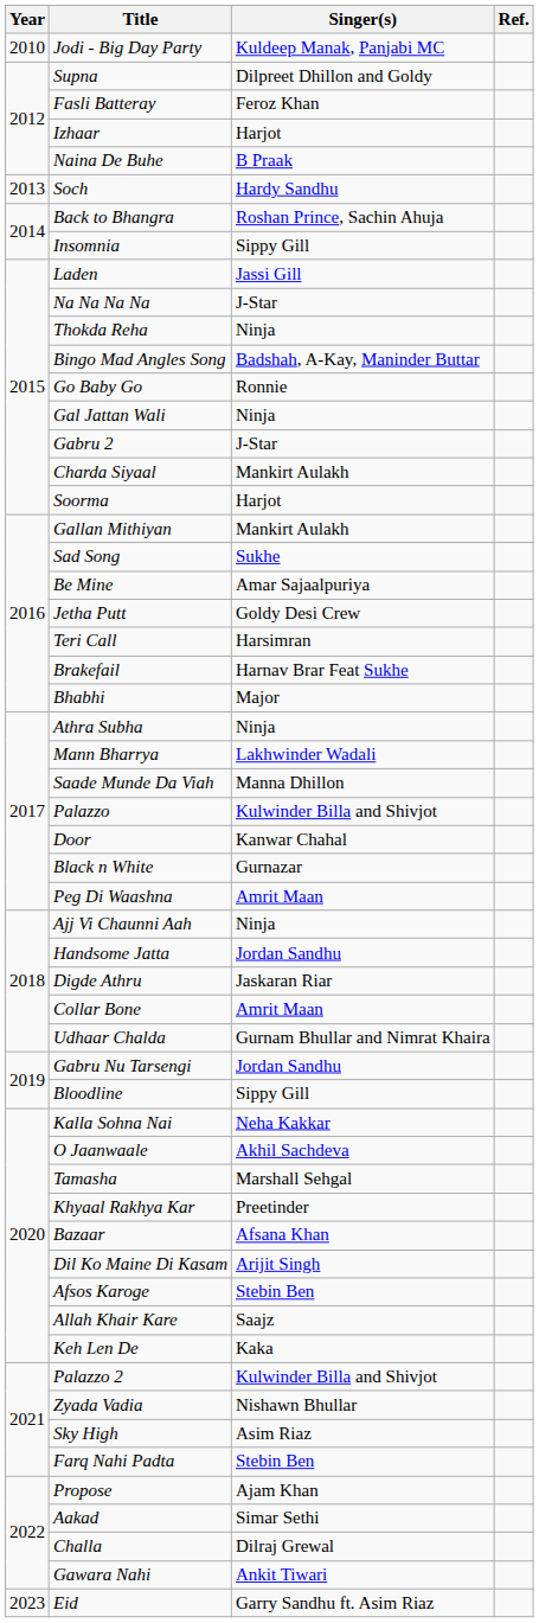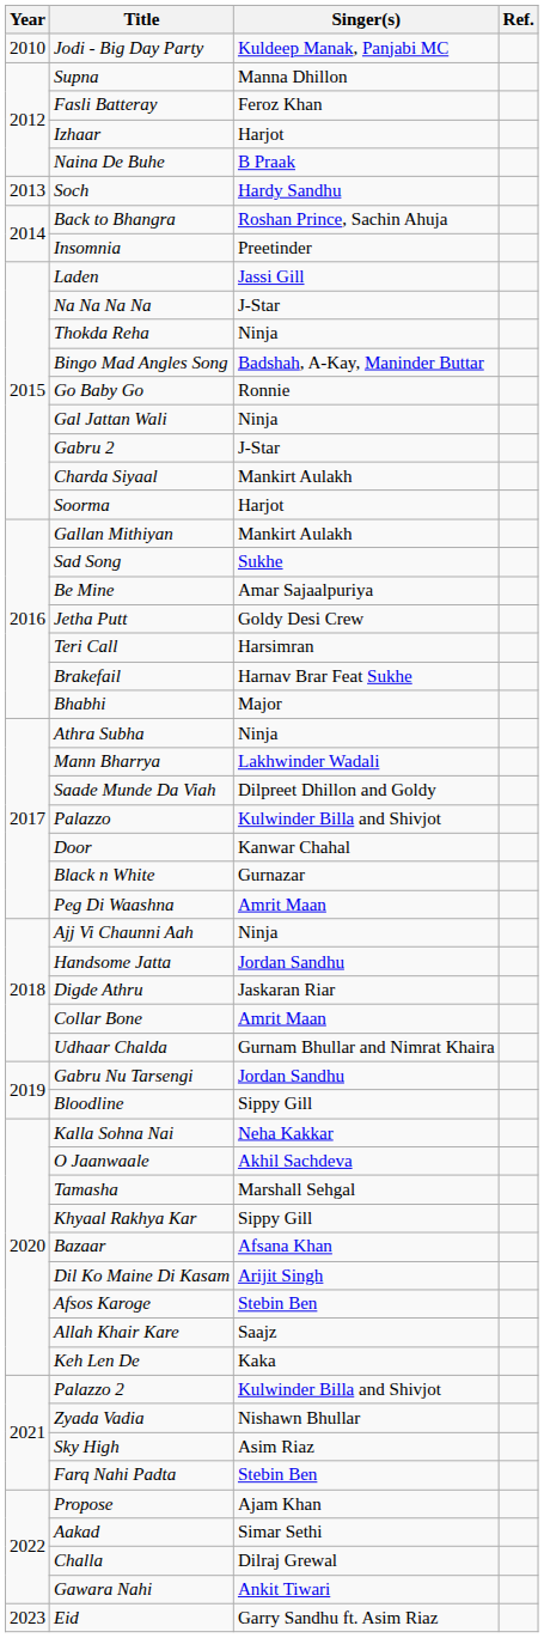Supna | Singer(s): Dilpreet Dhillon and Goldy -> Manna Dhillon
Insomnia | Singer(s): Sippy Gill -> Preetinder
Saade Munde Da Viah | Singer(s): Manna Dhillon -> Dilpreet Dhillon and Goldy
Khyaal Rakhya Kar | Singer(s): Preetinder -> Sippy Gill
